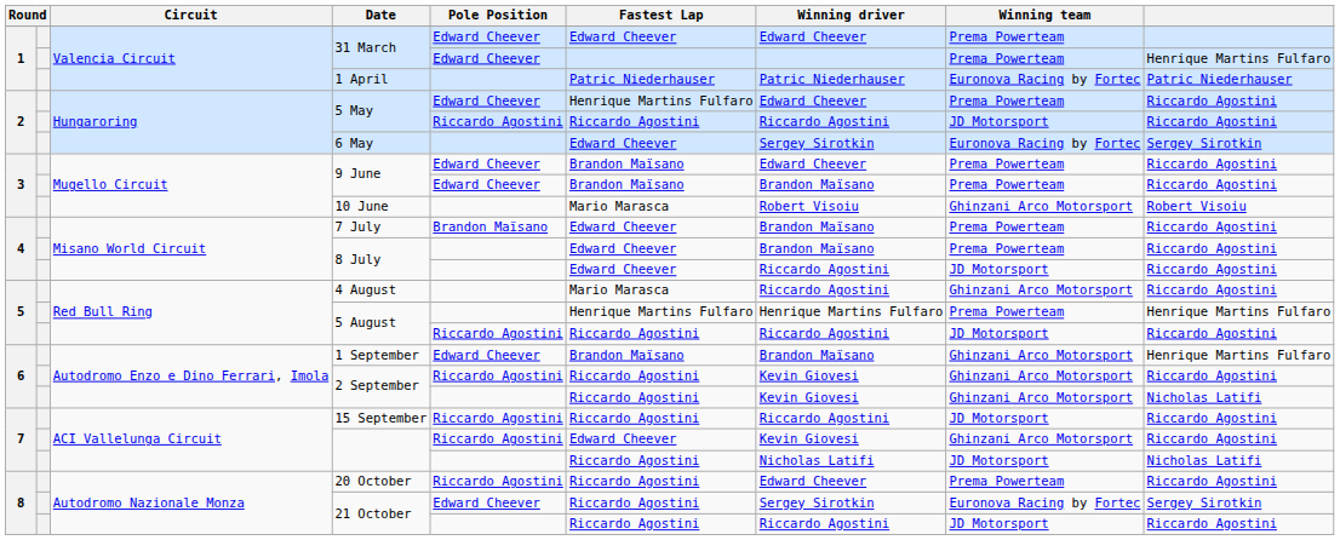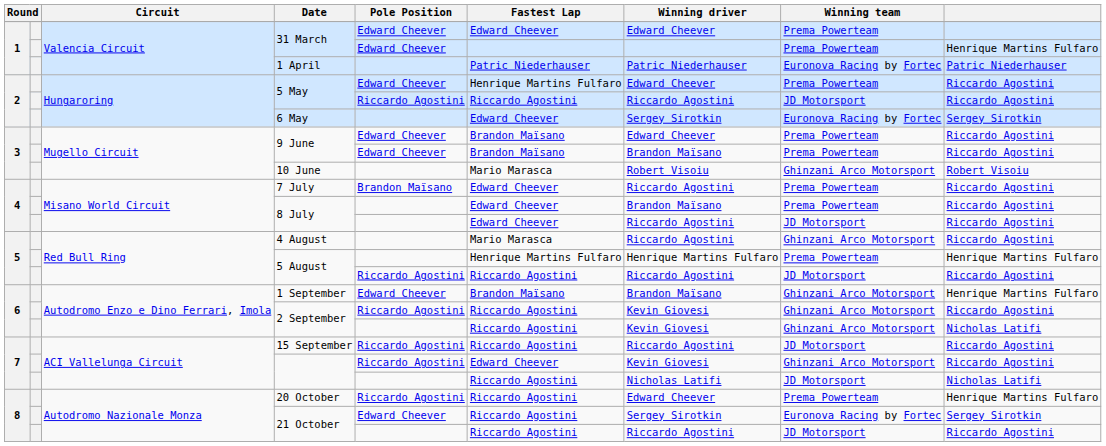7 July | Winning driver: Brandon Maïsano -> Riccardo Agostini
20 October | column 9: Riccardo Agostini -> Henrique Martins Fulfaro
